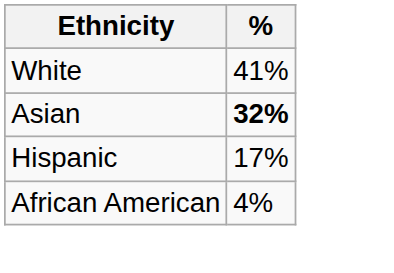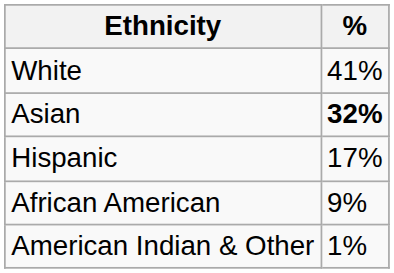African American | %: 4% -> 9%
+ row: American Indian & Other | 1%
